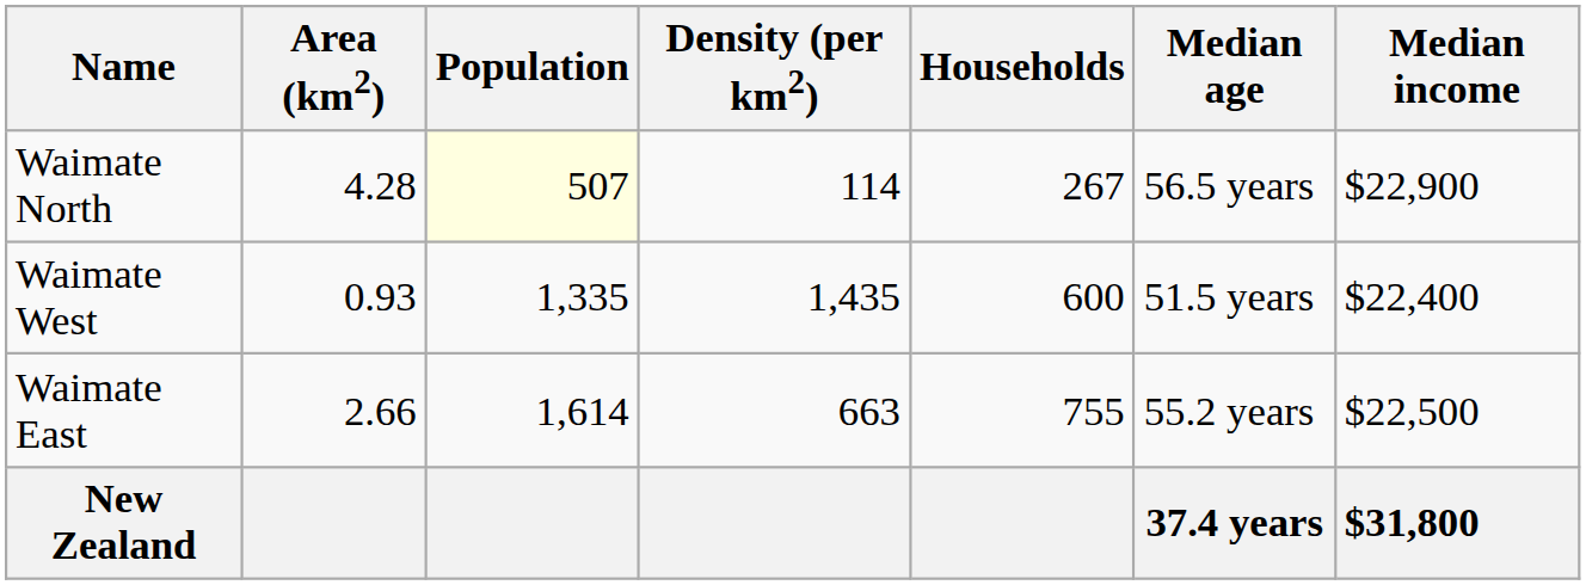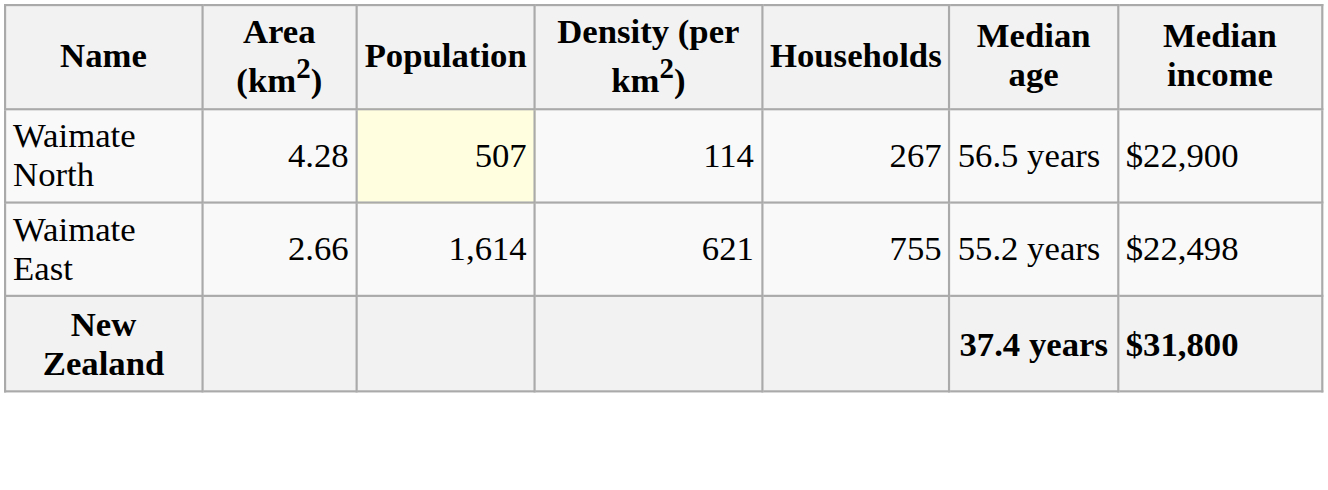- row: Waimate West | 0.93 | 1,335 | 1,435 | 600 | 51.5 years | $22,400
Waimate East | Density (per km2): 663 -> 621
Waimate East | Median income: $22,500 -> $22,498
